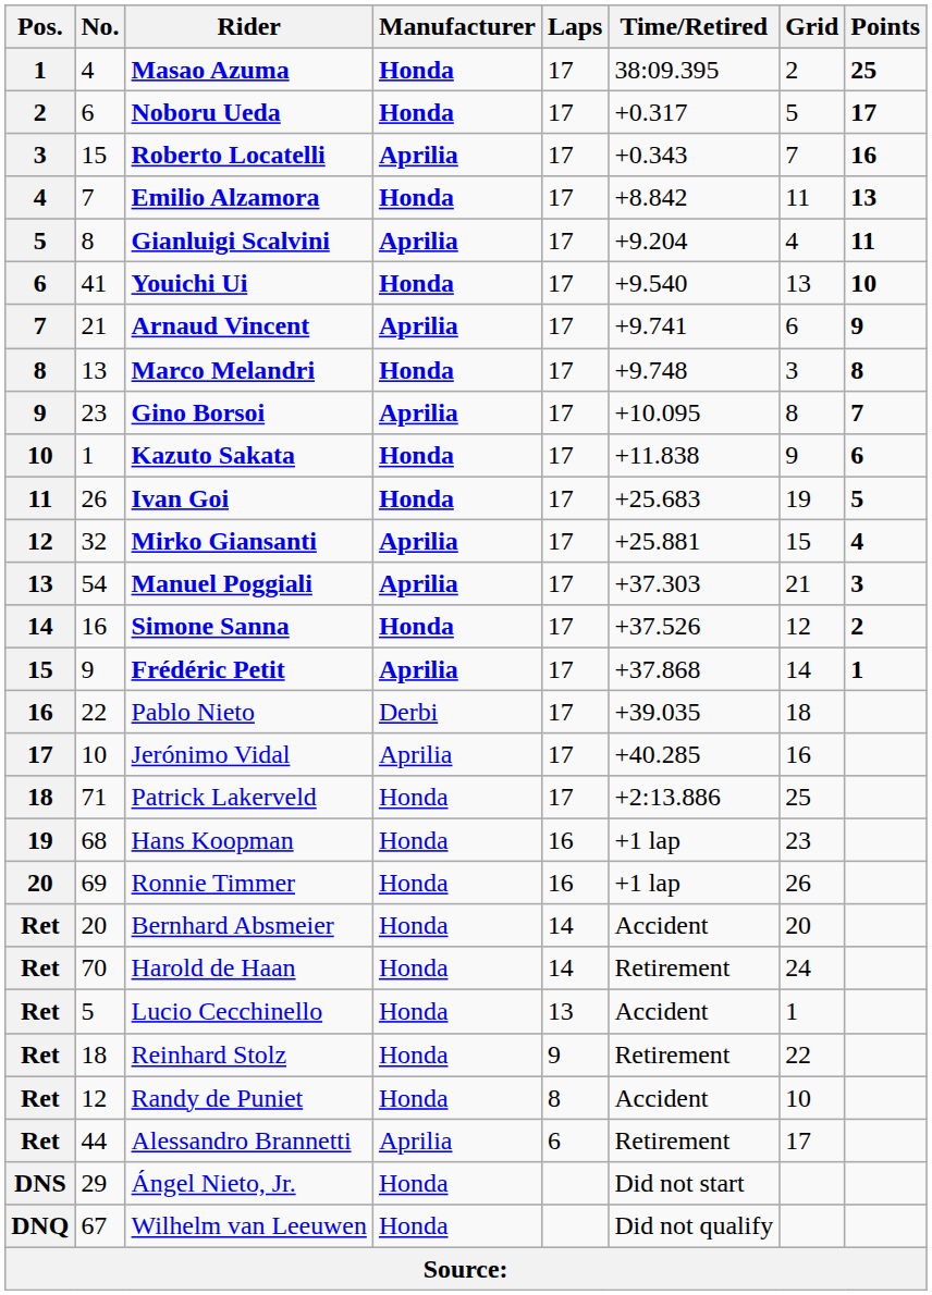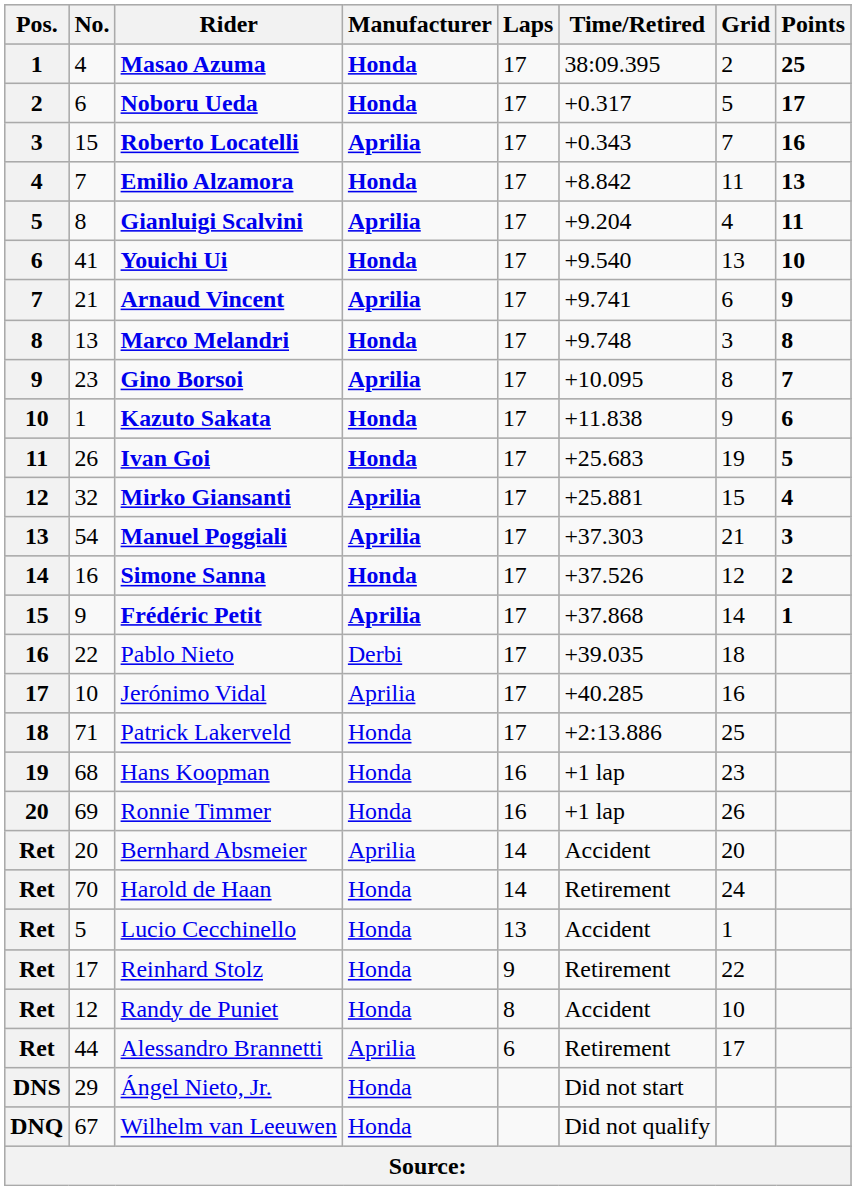Bernhard Absmeier | Manufacturer: Honda -> Aprilia
Reinhard Stolz | No.: 18 -> 17
